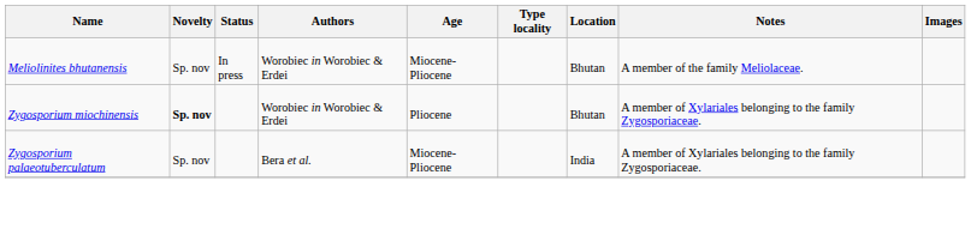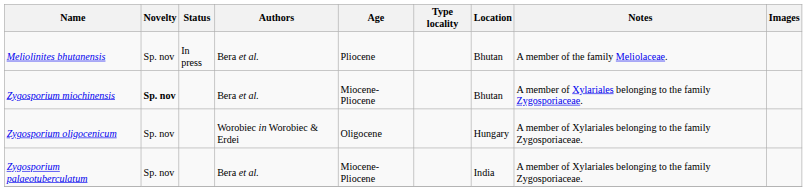Meliolinites bhutanensis | Authors: Worobiec in Worobiec & Erdei -> Bera et al.
Meliolinites bhutanensis | Age: Miocene-Pliocene -> Pliocene
Zygosporium miochinensis | Authors: Worobiec in Worobiec & Erdei -> Bera et al.
Zygosporium miochinensis | Age: Pliocene -> Miocene-Pliocene
+ row: Zygosporium oligocenicum | Sp. nov | Worobiec in Worobiec & Erdei | Oligocene | Hungary | A member of Xylariales belonging to the family Zygosporiaceae.
